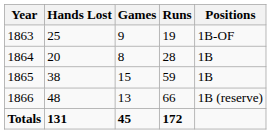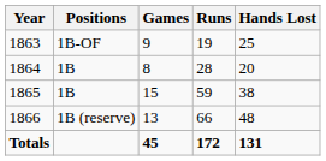columns swapped: Positions <-> Hands Lost
